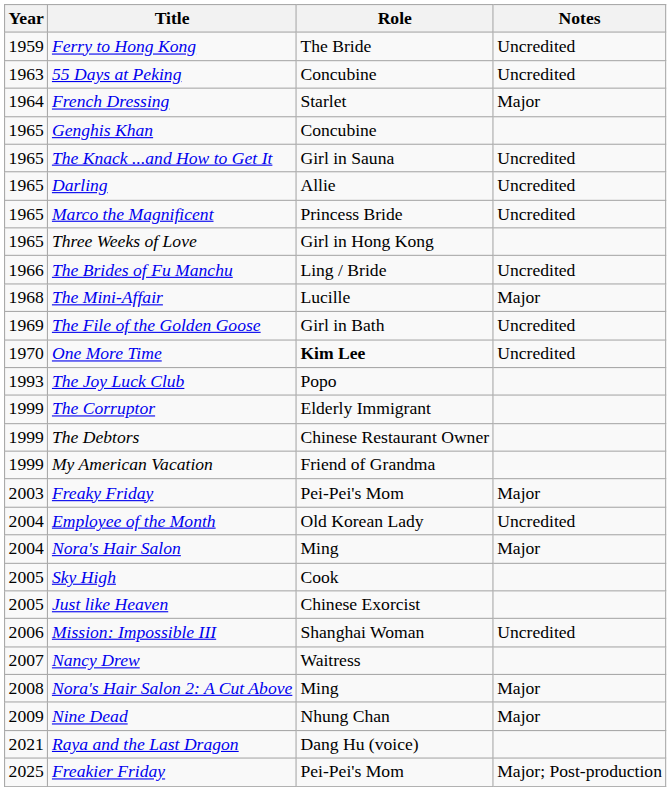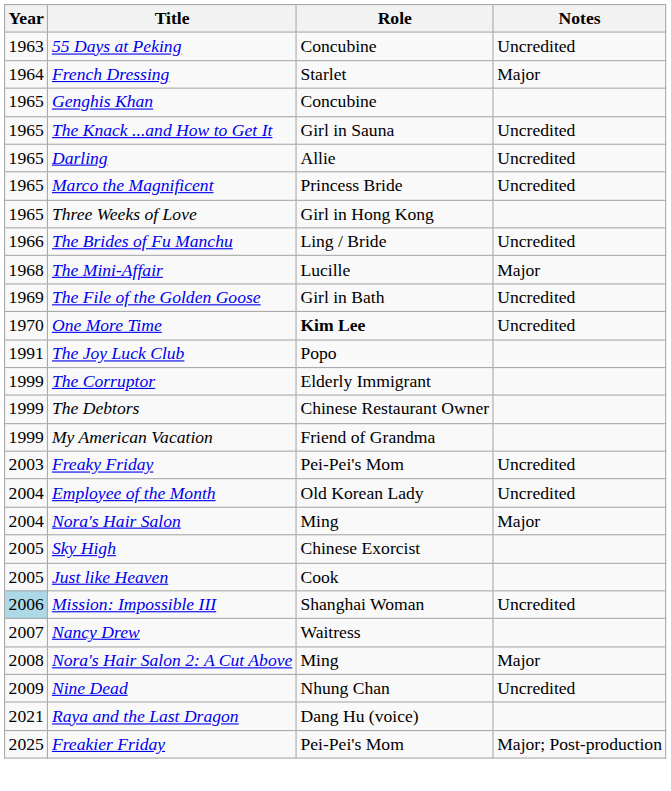- row: 1959 | Ferry to Hong Kong | The Bride | Uncredited
The Joy Luck Club | Year: 1993 -> 1991
Freaky Friday | Notes: Major -> Uncredited
Sky High | Role: Cook -> Chinese Exorcist
Just like Heaven | Role: Chinese Exorcist -> Cook
Mission: Impossible III | Year: no background -> lightblue background
Nine Dead | Notes: Major -> Uncredited
